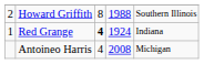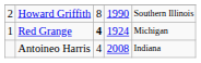Howard Griffith | column 4: 1988 -> 1990
Red Grange | column 5: Indiana -> Michigan
Antoineo Harris | column 5: Michigan -> Indiana
